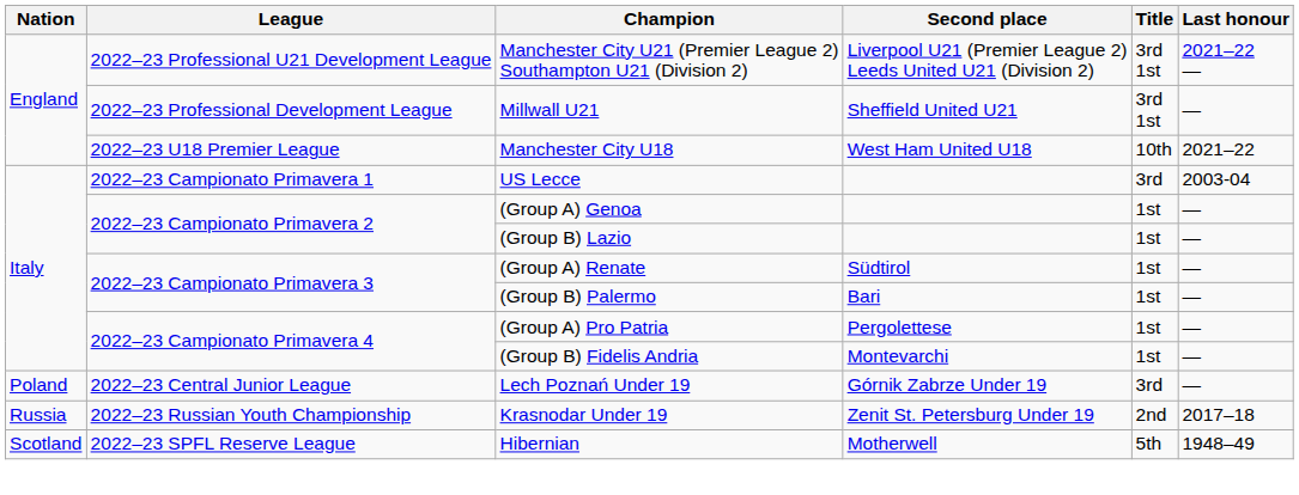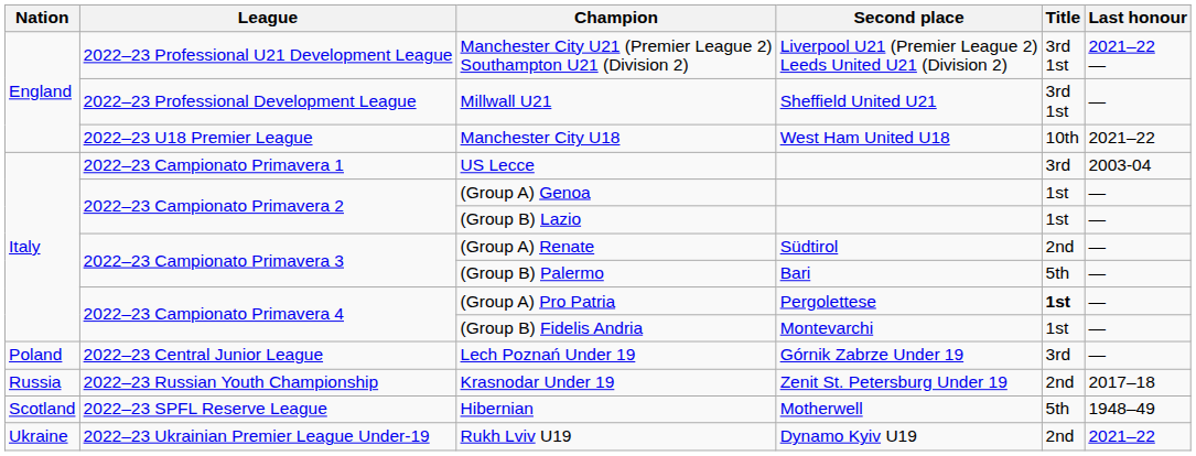(Group A) Renate | Title: 1st -> 2nd
(Group B) Palermo | Title: 1st -> 5th
(Group A) Pro Patria | Title: normal -> bold
+ row: Ukraine | 2022–23 Ukrainian Premier League Under-19 | Rukh Lviv U19 | Dynamo Kyiv U19 | 2nd | 2021–22
